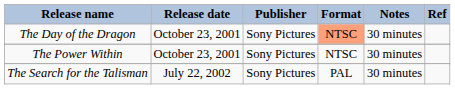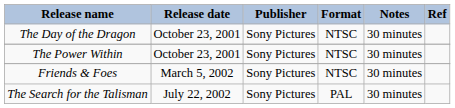The Day of the Dragon | Format: lightsalmon background -> no background
+ row: Friends & Foes | March 5, 2002 | Sony Pictures | NTSC | 30 minutes
